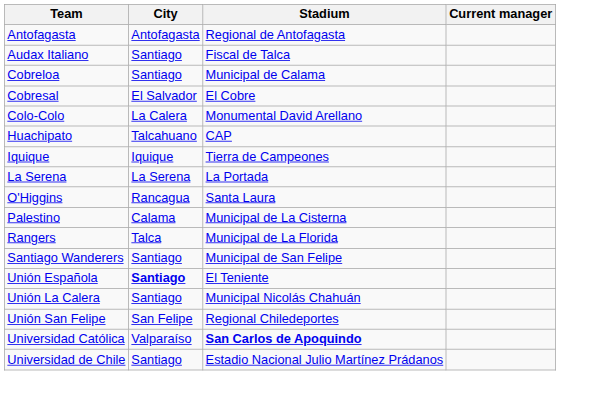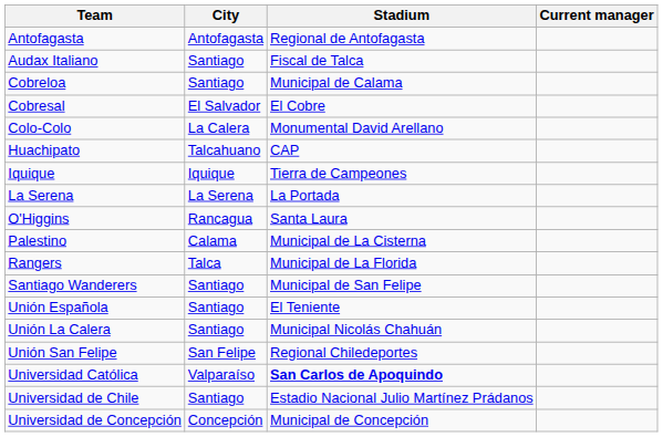Unión Española | City: bold -> normal
+ row: Universidad de Concepción | Concepción | Municipal de Concepción
